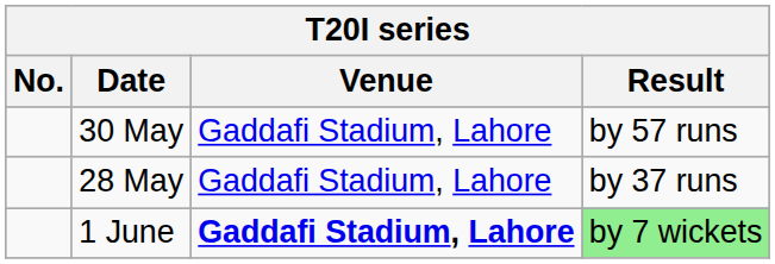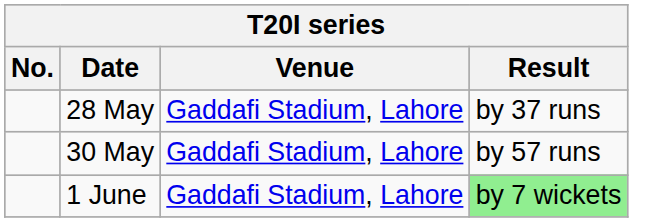rows swapped: 28 May <-> 30 May
1 June | Venue: bold -> normal
